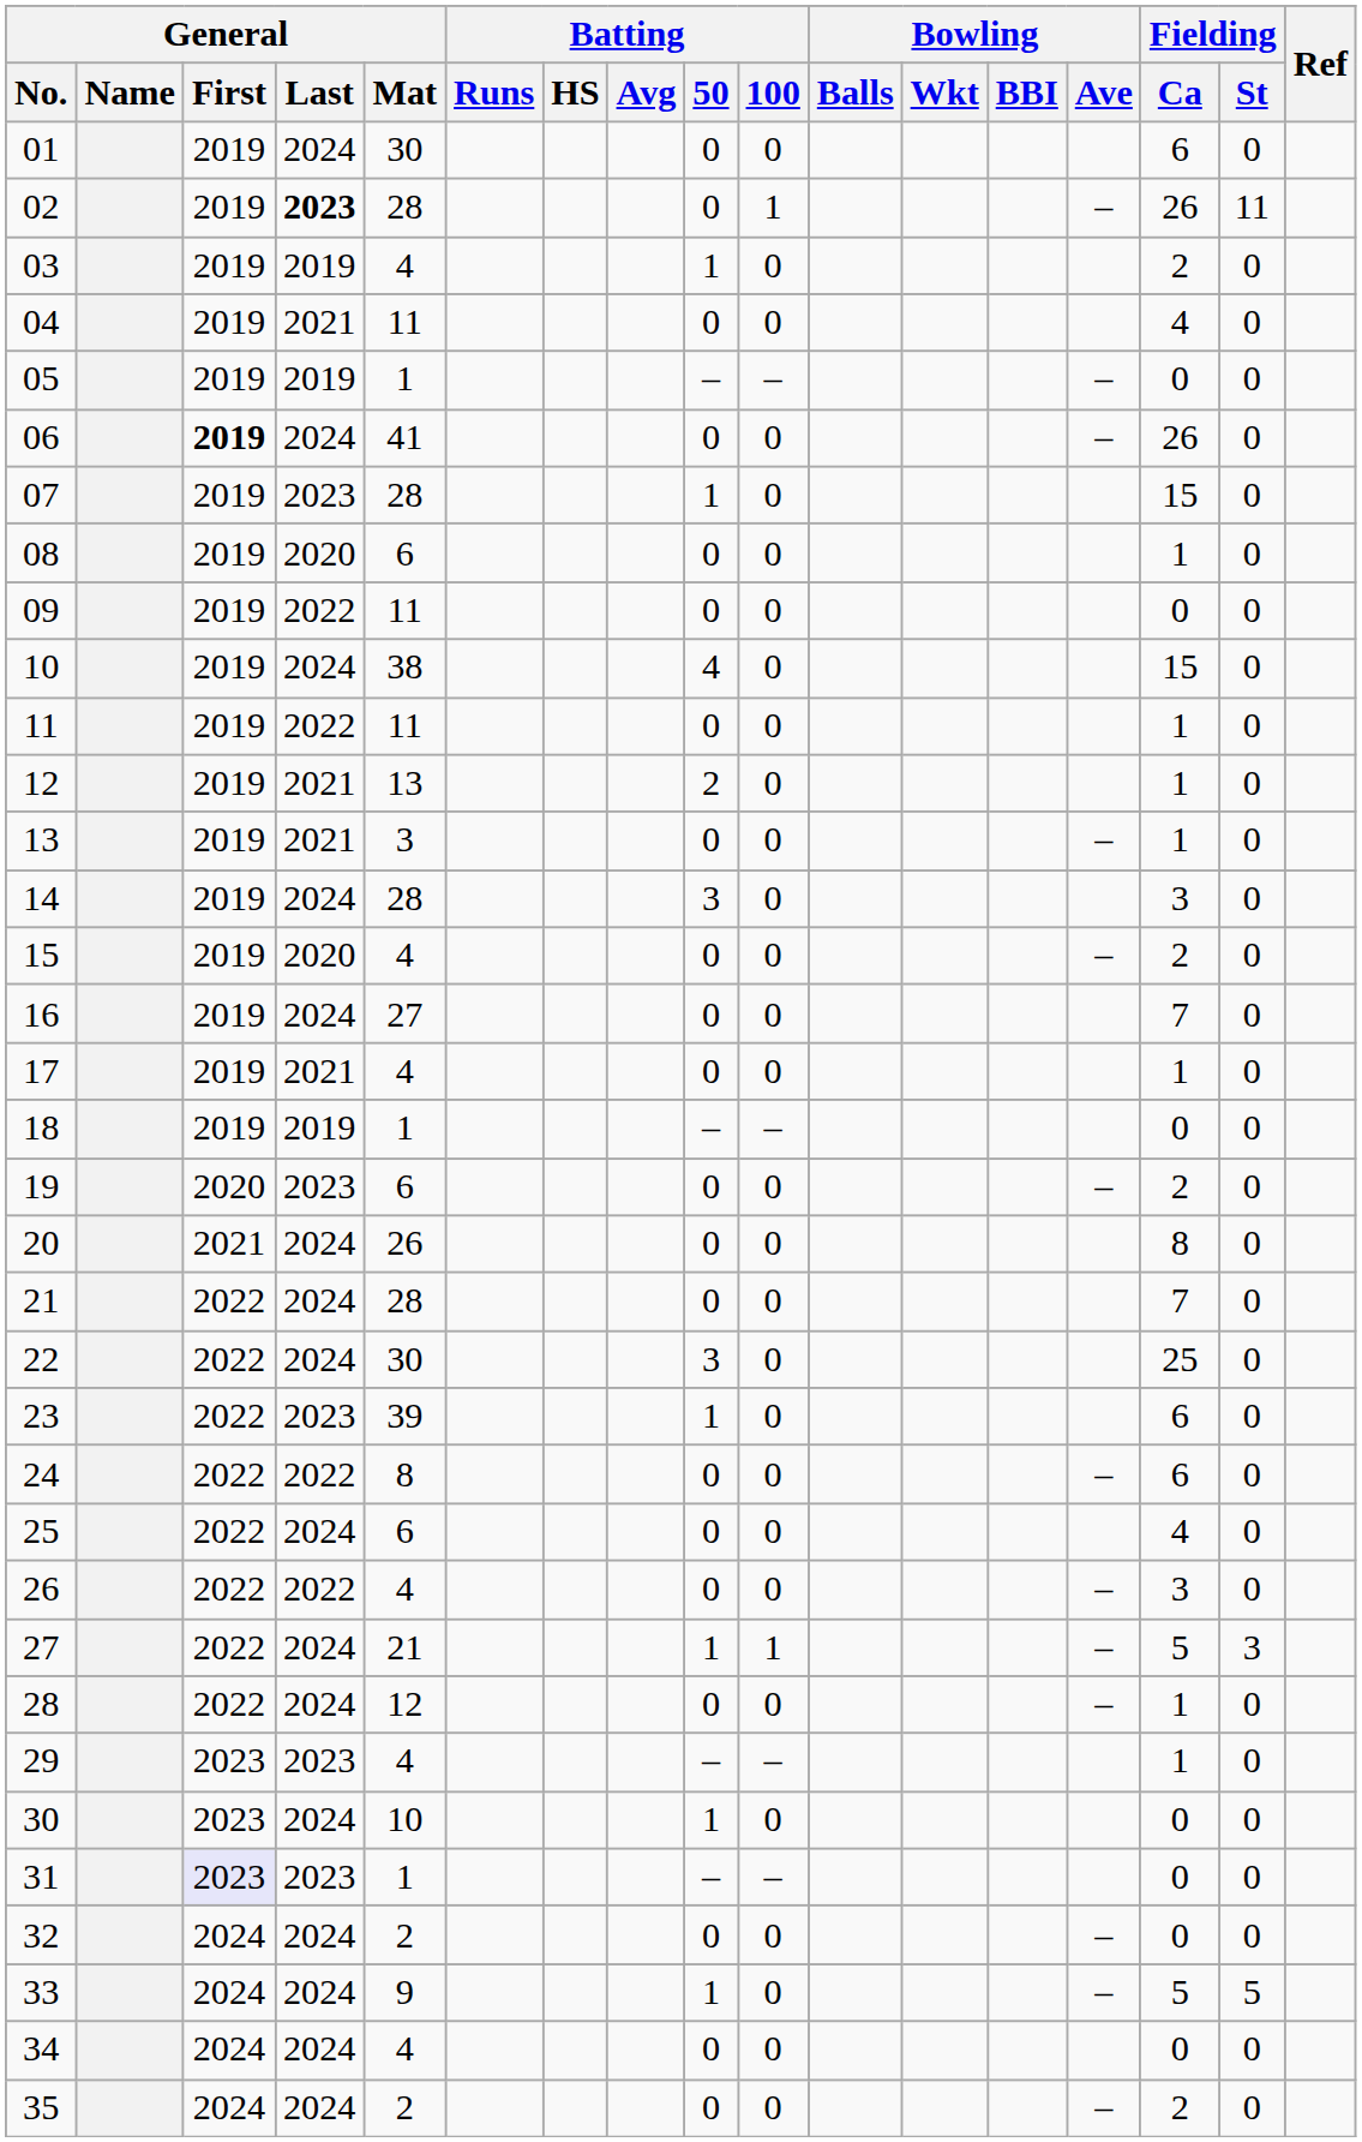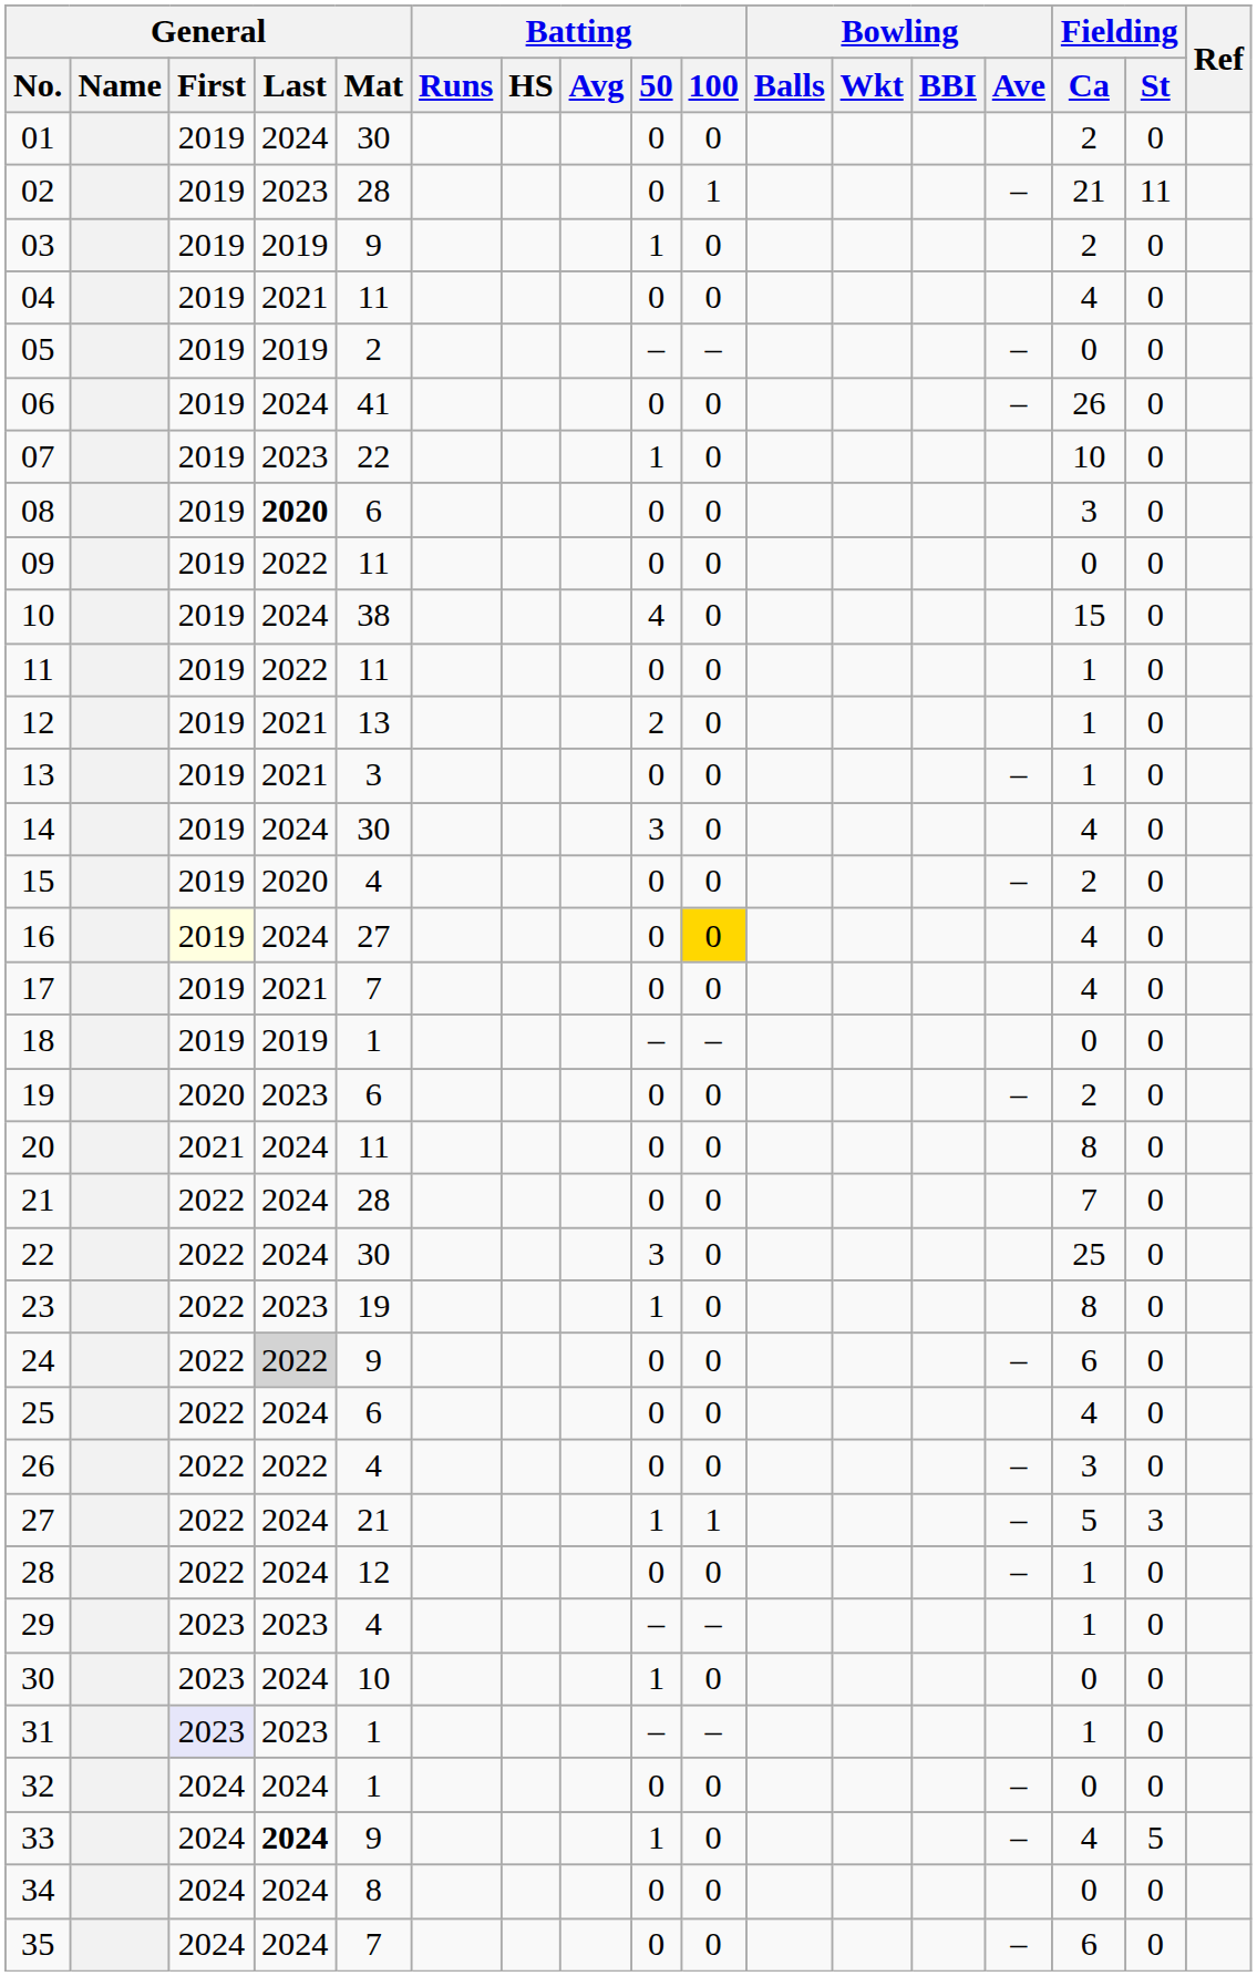01 | Fielding / Ca: 6 -> 2
02 | General / Last: bold -> normal
02 | Fielding / Ca: 26 -> 21
03 | General / Mat: 4 -> 9
05 | General / Mat: 1 -> 2
06 | General / First: bold -> normal
07 | General / Mat: 28 -> 22
07 | Fielding / Ca: 15 -> 10
08 | General / Last: normal -> bold
08 | Fielding / Ca: 1 -> 3
14 | General / Mat: 28 -> 30
14 | Fielding / Ca: 3 -> 4
16 | General / First: no background -> lightyellow background
16 | Batting / 100: no background -> gold background
16 | Fielding / Ca: 7 -> 4
17 | General / Mat: 4 -> 7
17 | Fielding / Ca: 1 -> 4
20 | General / Mat: 26 -> 11
23 | General / Mat: 39 -> 19
23 | Fielding / Ca: 6 -> 8
24 | General / Last: no background -> lightgrey background
24 | General / Mat: 8 -> 9
31 | Fielding / Ca: 0 -> 1
32 | General / Mat: 2 -> 1
33 | General / Last: normal -> bold
33 | Fielding / Ca: 5 -> 4
34 | General / Mat: 4 -> 8
35 | General / Mat: 2 -> 7
35 | Fielding / Ca: 2 -> 6
